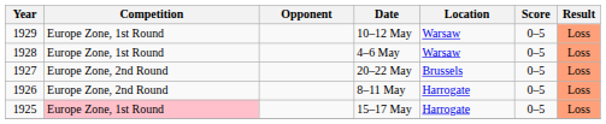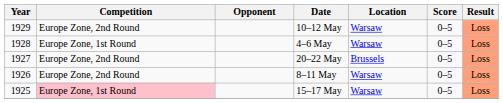10–12 May | Competition: Europe Zone, 1st Round -> Europe Zone, 2nd Round
8–11 May | Location: Harrogate -> Warsaw
15–17 May | Location: Harrogate -> Warsaw
